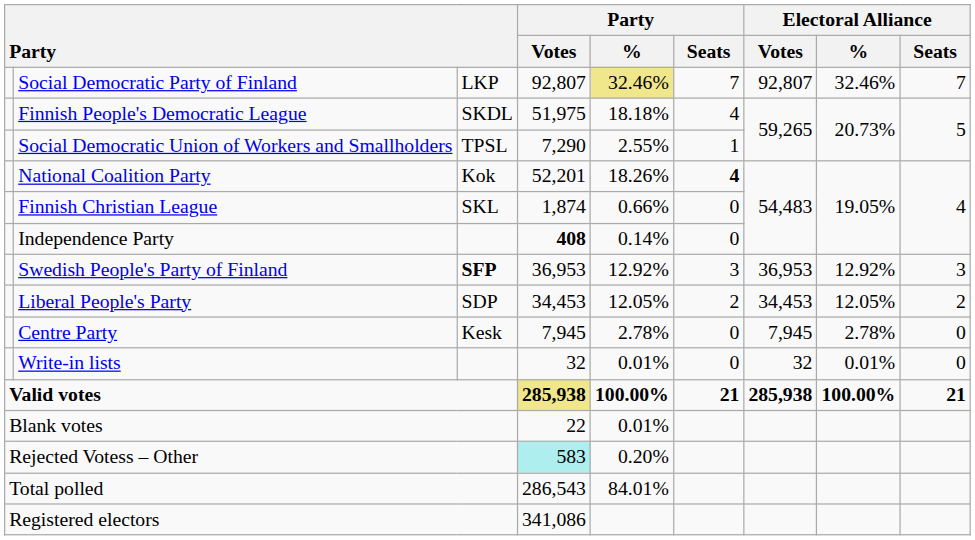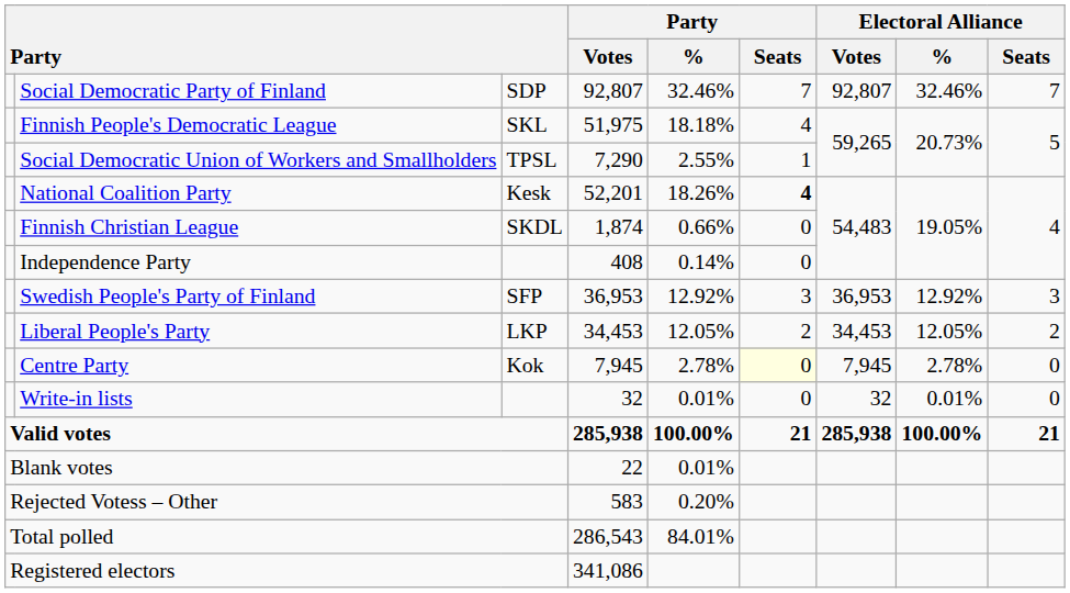Social Democratic Party of Finland | column 3: LKP -> SDP
Social Democratic Party of Finland | Party / %: khaki background -> no background
Finnish People's Democratic League | column 3: SKDL -> SKL
National Coalition Party | column 3: Kok -> Kesk
Finnish Christian League | column 3: SKL -> SKDL
Independence Party | Party / Votes: bold -> normal
Swedish People's Party of Finland | column 3: bold -> normal
Liberal People's Party | column 3: SDP -> LKP
Centre Party | column 3: Kesk -> Kok
Centre Party | Party / Seats: no background -> lightyellow background
Valid votes | Party / Votes: khaki background -> no background
Rejected Votess – Other | Party / Votes: paleturquoise background -> no background
